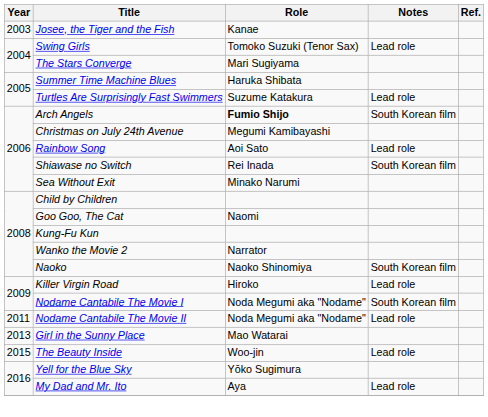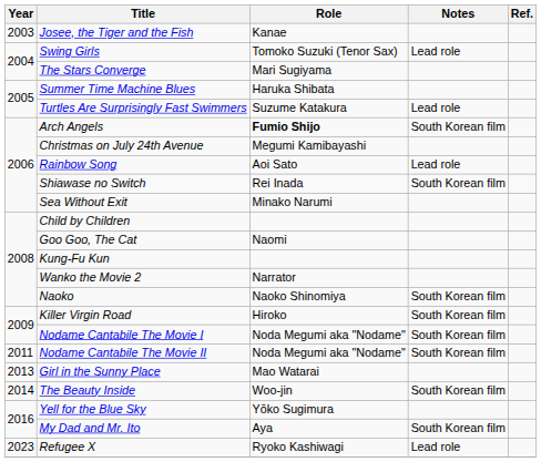Killer Virgin Road | Notes: Lead role -> South Korean film
Nodame Cantabile The Movie II | Notes: Lead role -> South Korean film
The Beauty Inside | Year: 2015 -> 2014
The Beauty Inside | Notes: Lead role -> South Korean film
My Dad and Mr. Ito | Notes: Lead role -> South Korean film
+ row: 2023 | Refugee X | Ryoko Kashiwagi | Lead role
